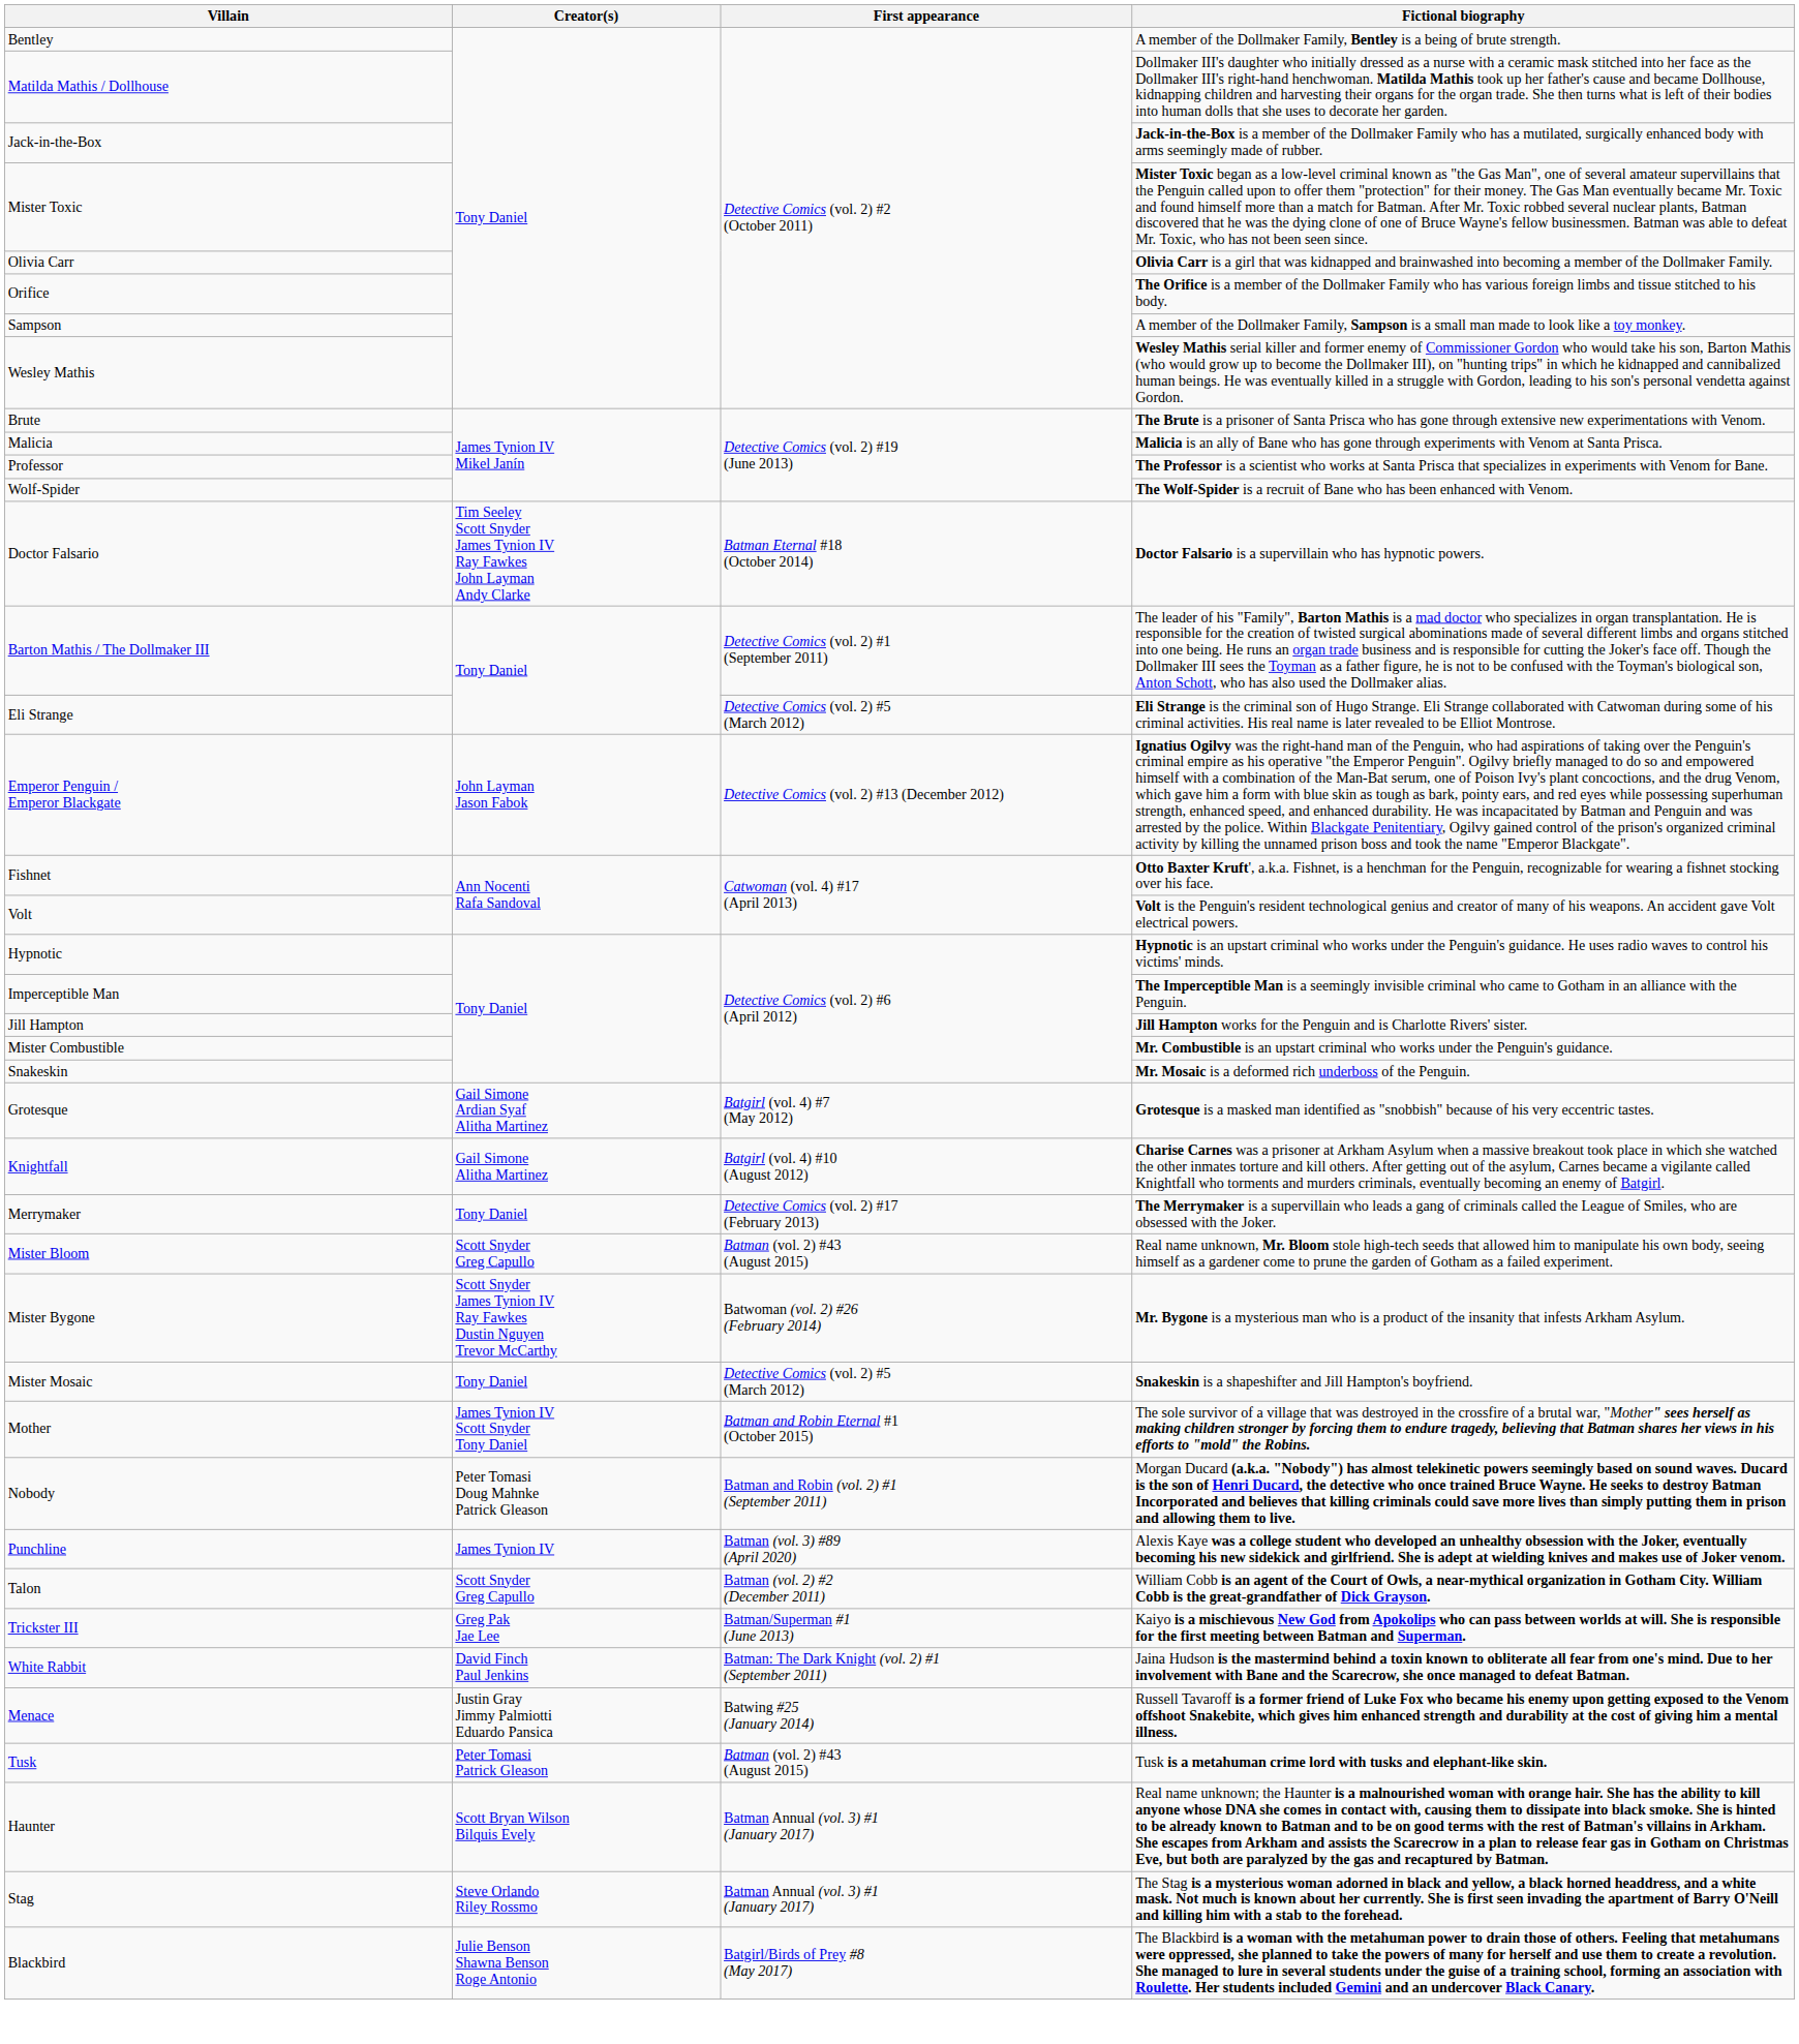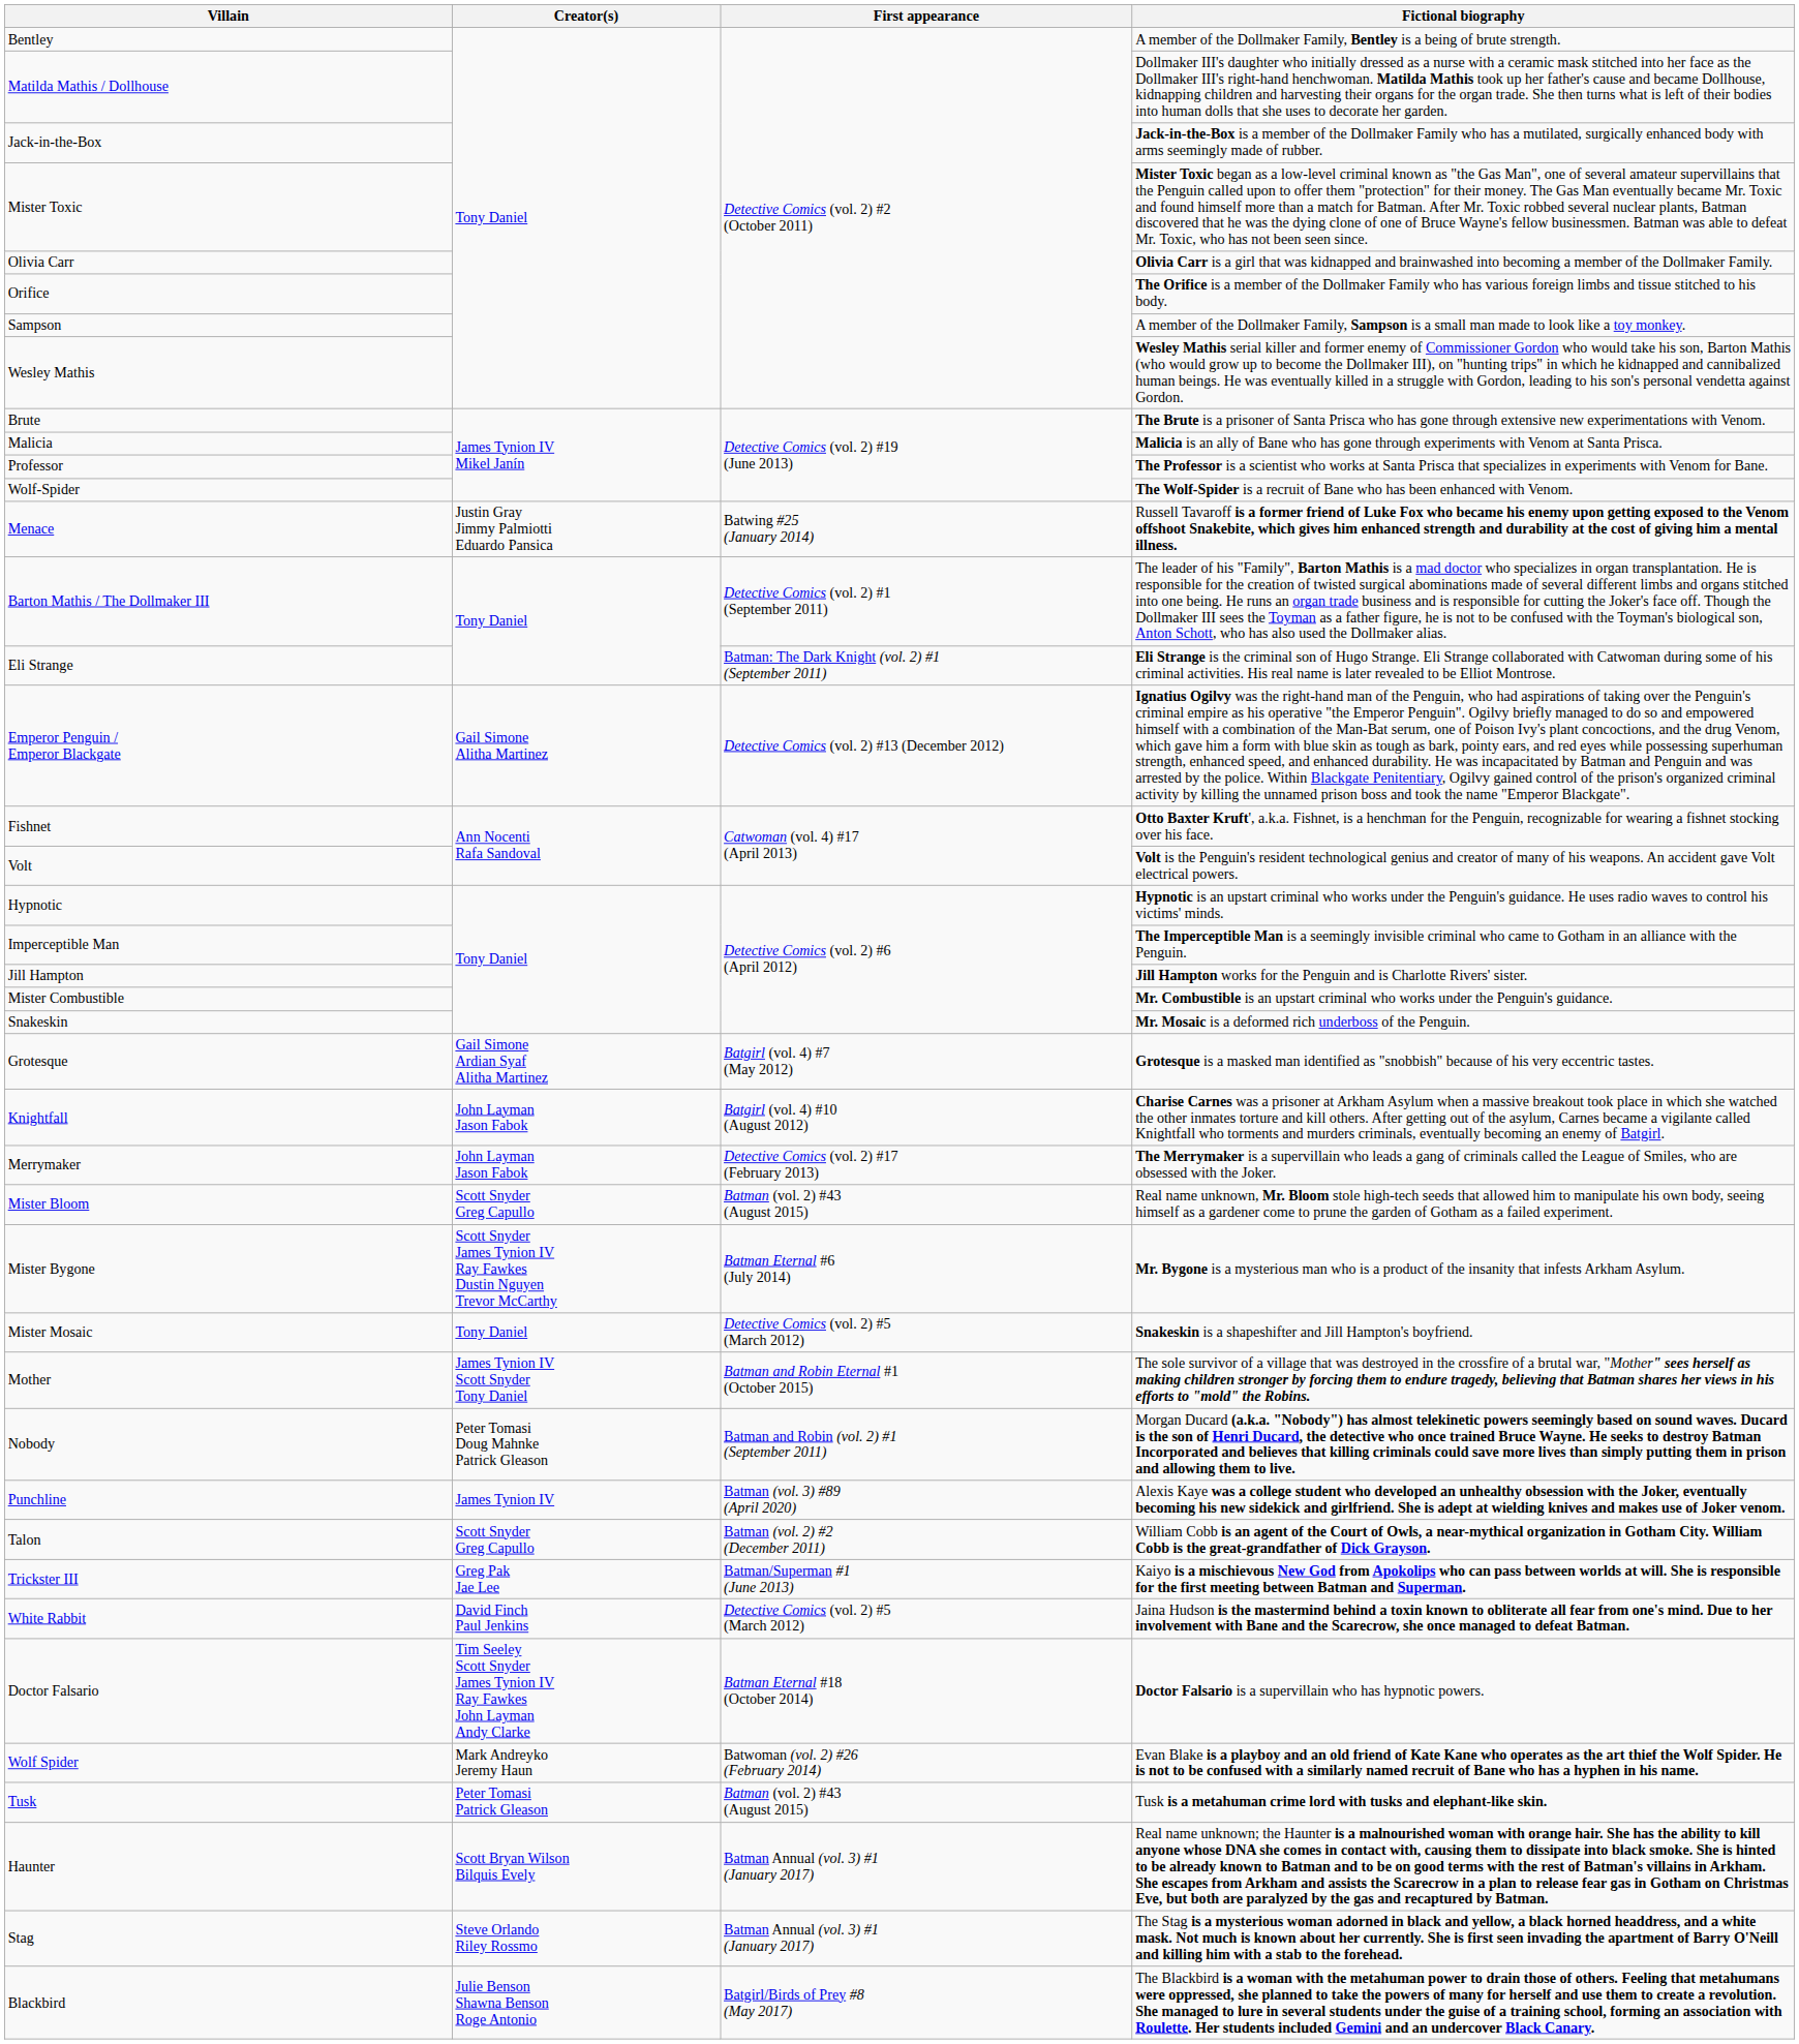rows swapped: Doctor Falsario <-> Menace
Eli Strange | First appearance: Detective Comics (vol. 2) #5 (March 2012) -> Batman: The Dark Knight (vol. 2) #1 (September 2011)
Emperor Penguin / Emperor Blackgate | Creator(s): John Layman Jason Fabok -> Gail Simone Alitha Martinez
Knightfall | Creator(s): Gail Simone Alitha Martinez -> John Layman Jason Fabok
Merrymaker | Creator(s): Tony Daniel -> John Layman Jason Fabok
Mister Bygone | First appearance: Batwoman (vol. 2) #26 (February 2014) -> Batman Eternal #6 (July 2014)
White Rabbit | First appearance: Batman: The Dark Knight (vol. 2) #1 (September 2011) -> Detective Comics (vol. 2) #5 (March 2012)
+ row: Wolf Spider | Mark Andreyko Jeremy Haun | Batwoman (vol. 2) #26 (February 2014) | Evan Blake is a playboy and an old friend of Kate Kane who operates as the art thief the Wolf Spider. He is not to be confused with a similarly named recruit of Bane who has a hyphen in his name.
